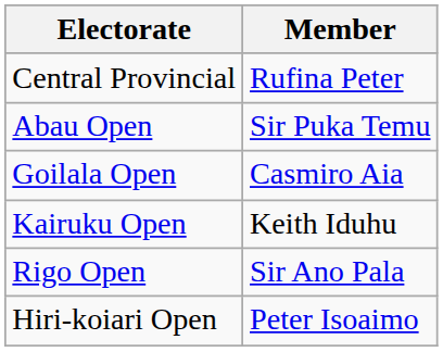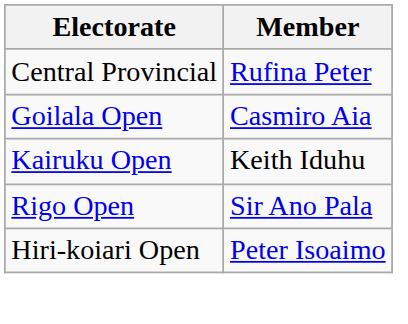- row: Abau Open | Sir Puka Temu
